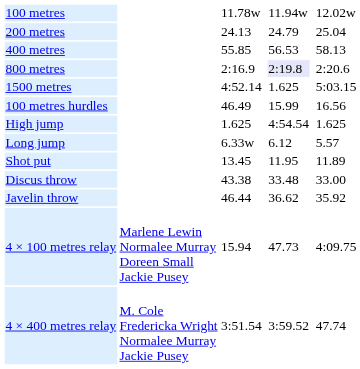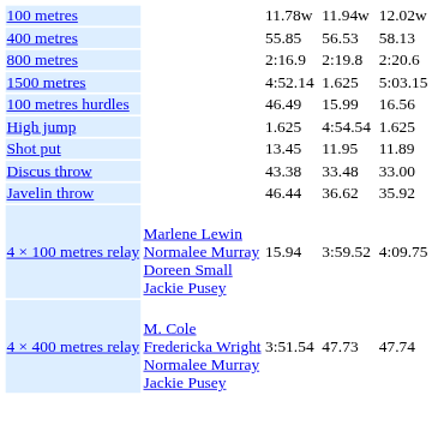- row: 200 metres | 24.13 | 24.79 | 25.04
800 metres | column 5: lavender background -> no background
- row: Long jump | 6.33w | 6.12 | 5.57
4 × 100 metres relay | column 5: 47.73 -> 3:59.52
4 × 400 metres relay | column 5: 3:59.52 -> 47.73
